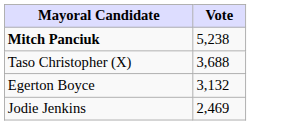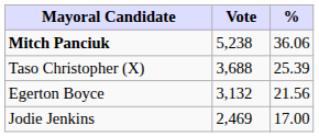+ column: % | 36.06 | 25.39 | 21.56 | 17.00
